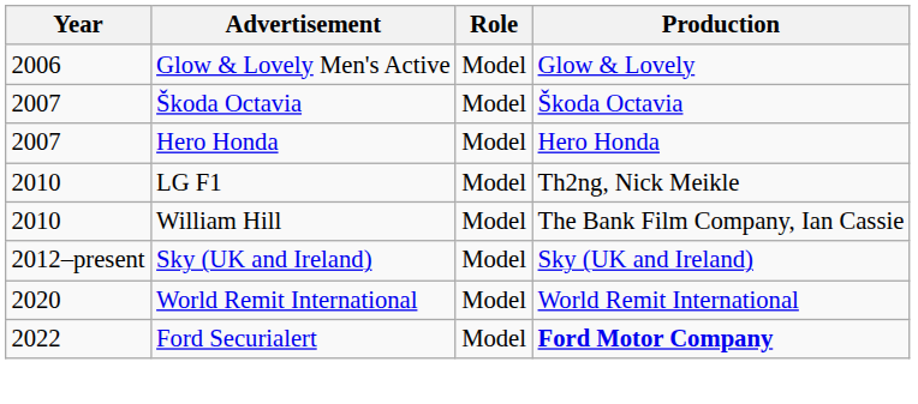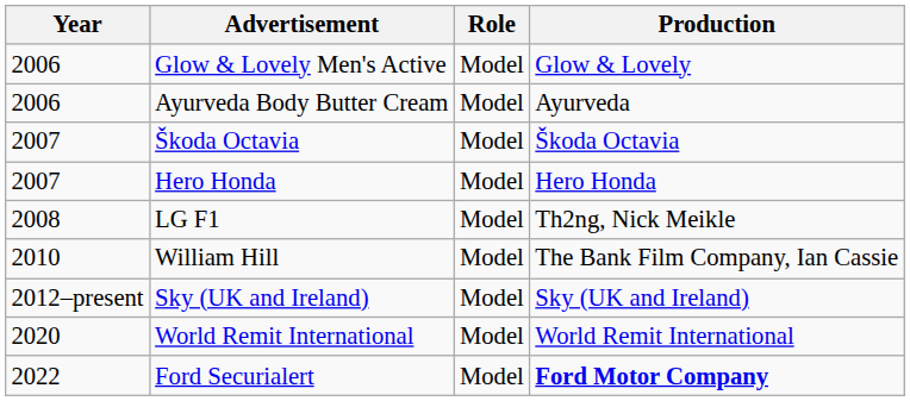+ row: 2006 | Ayurveda Body Butter Cream | Model | Ayurveda
LG F1 | Year: 2010 -> 2008
